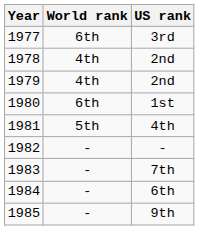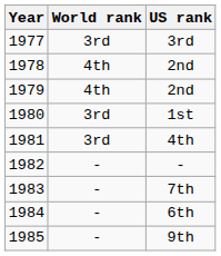1977 | World rank: 6th -> 3rd
1980 | World rank: 6th -> 3rd
1981 | World rank: 5th -> 3rd
